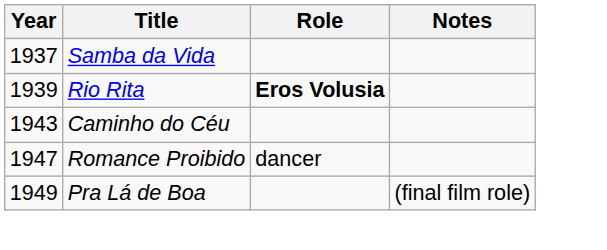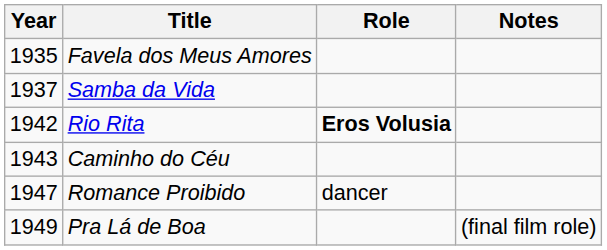+ row: 1935 | Favela dos Meus Amores
Rio Rita | Year: 1939 -> 1942
